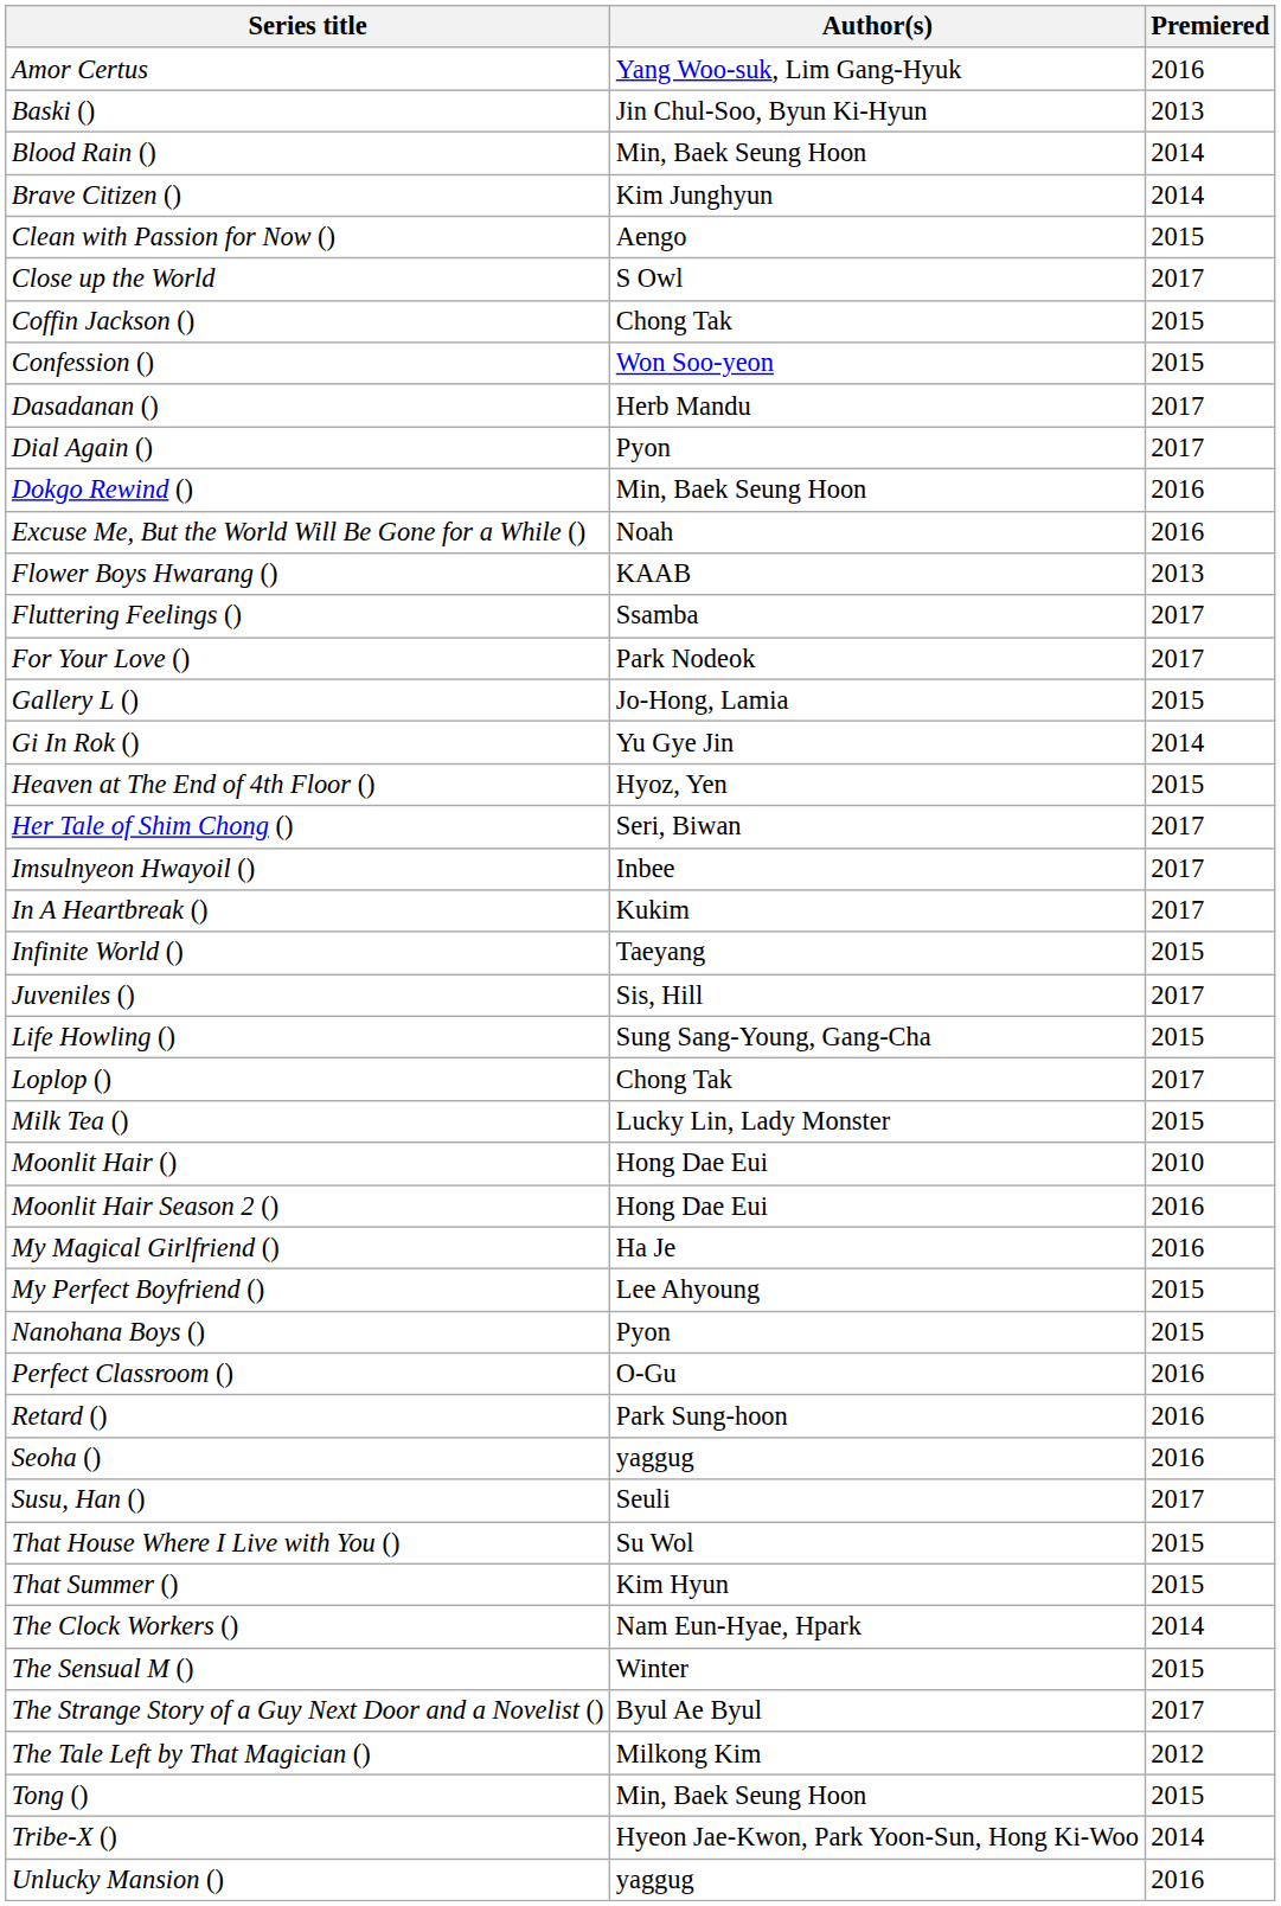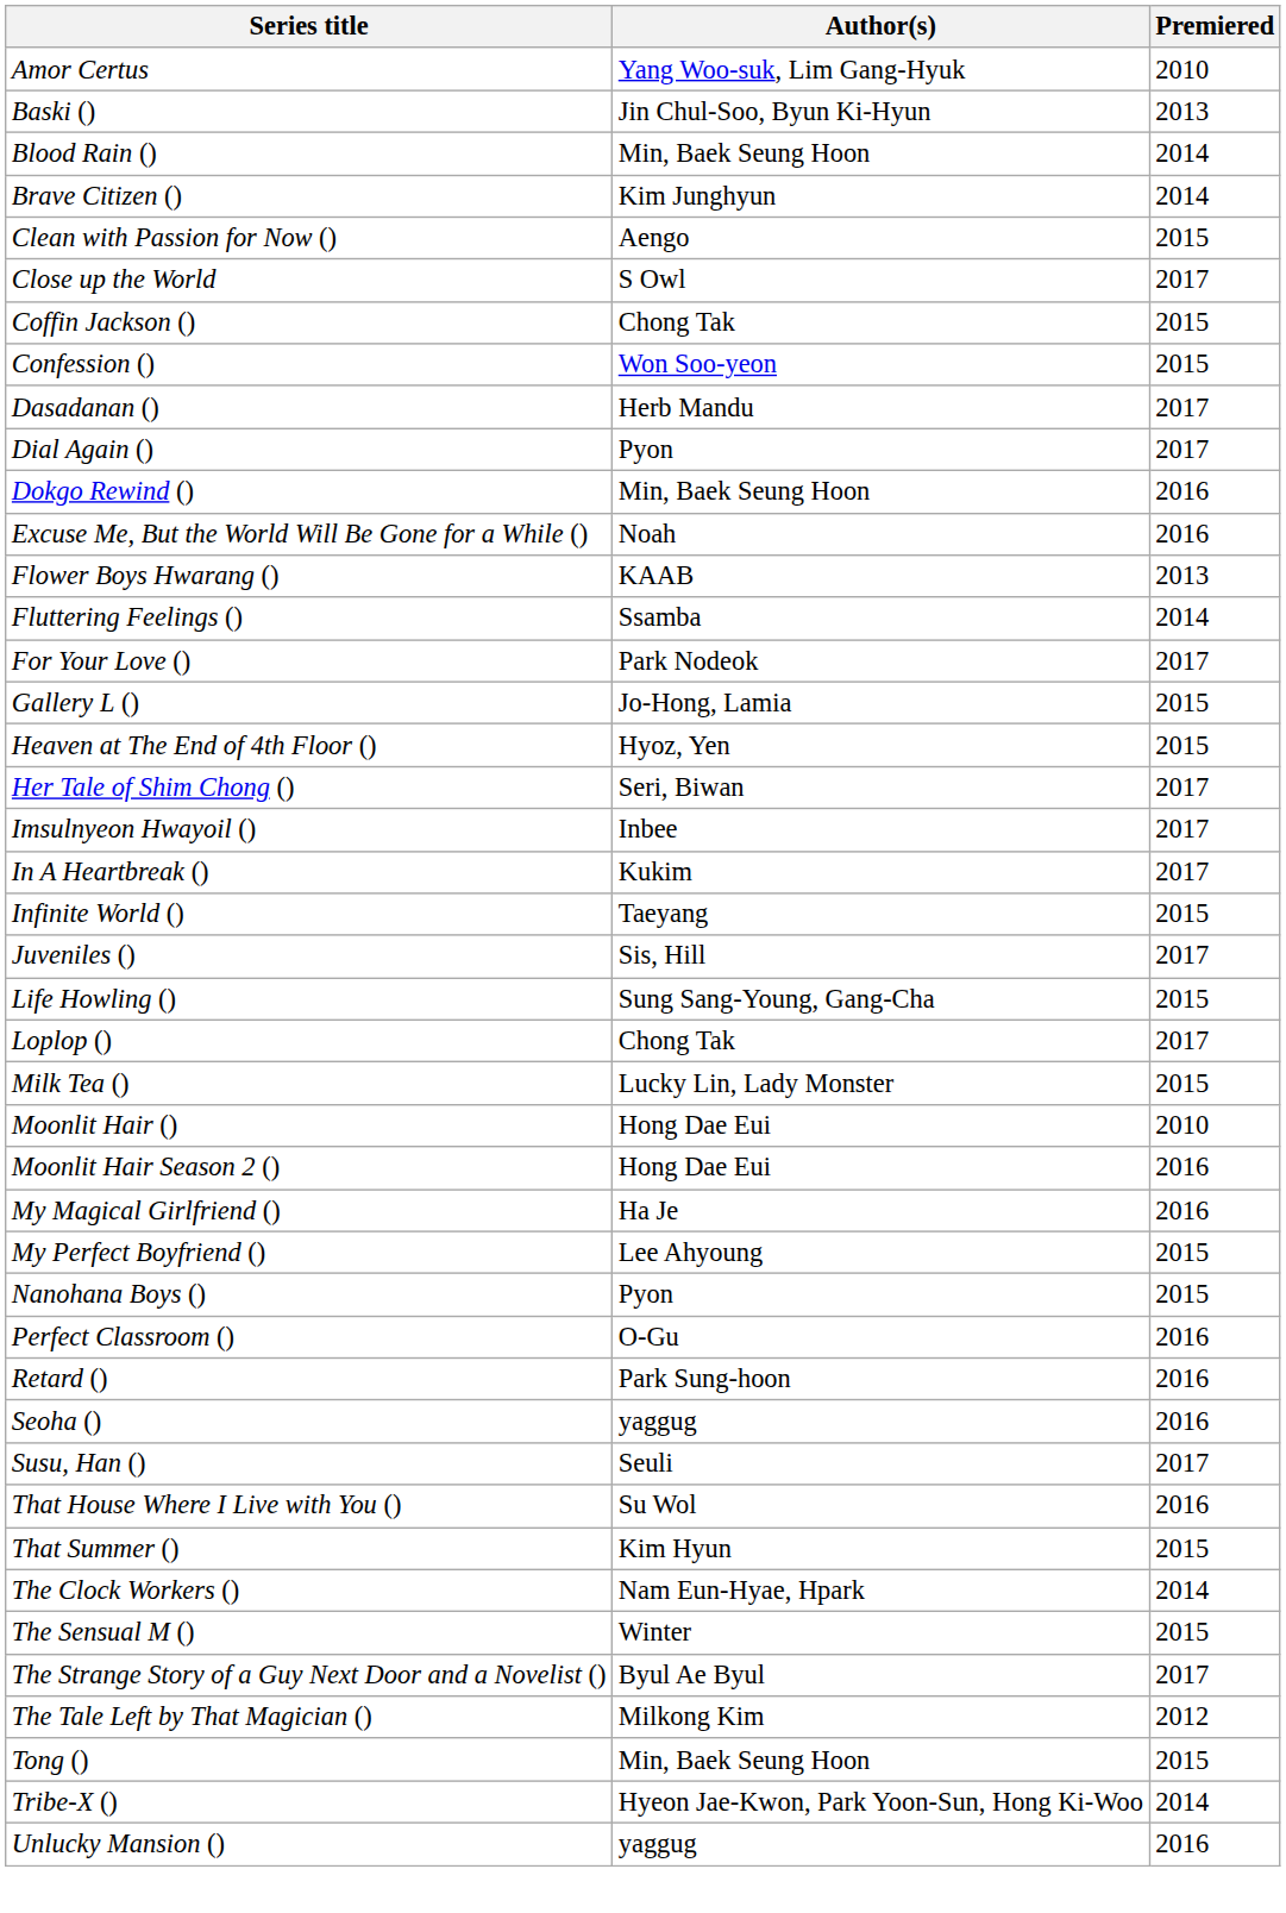Amor Certus | Premiered: 2016 -> 2010
Fluttering Feelings () | Premiered: 2017 -> 2014
- row: Gi In Rok () | Yu Gye Jin | 2014
That House Where I Live with You () | Premiered: 2015 -> 2016
